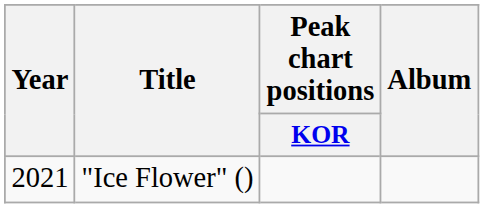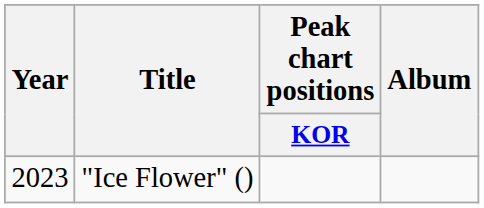"Ice Flower" () | Year: 2021 -> 2023
